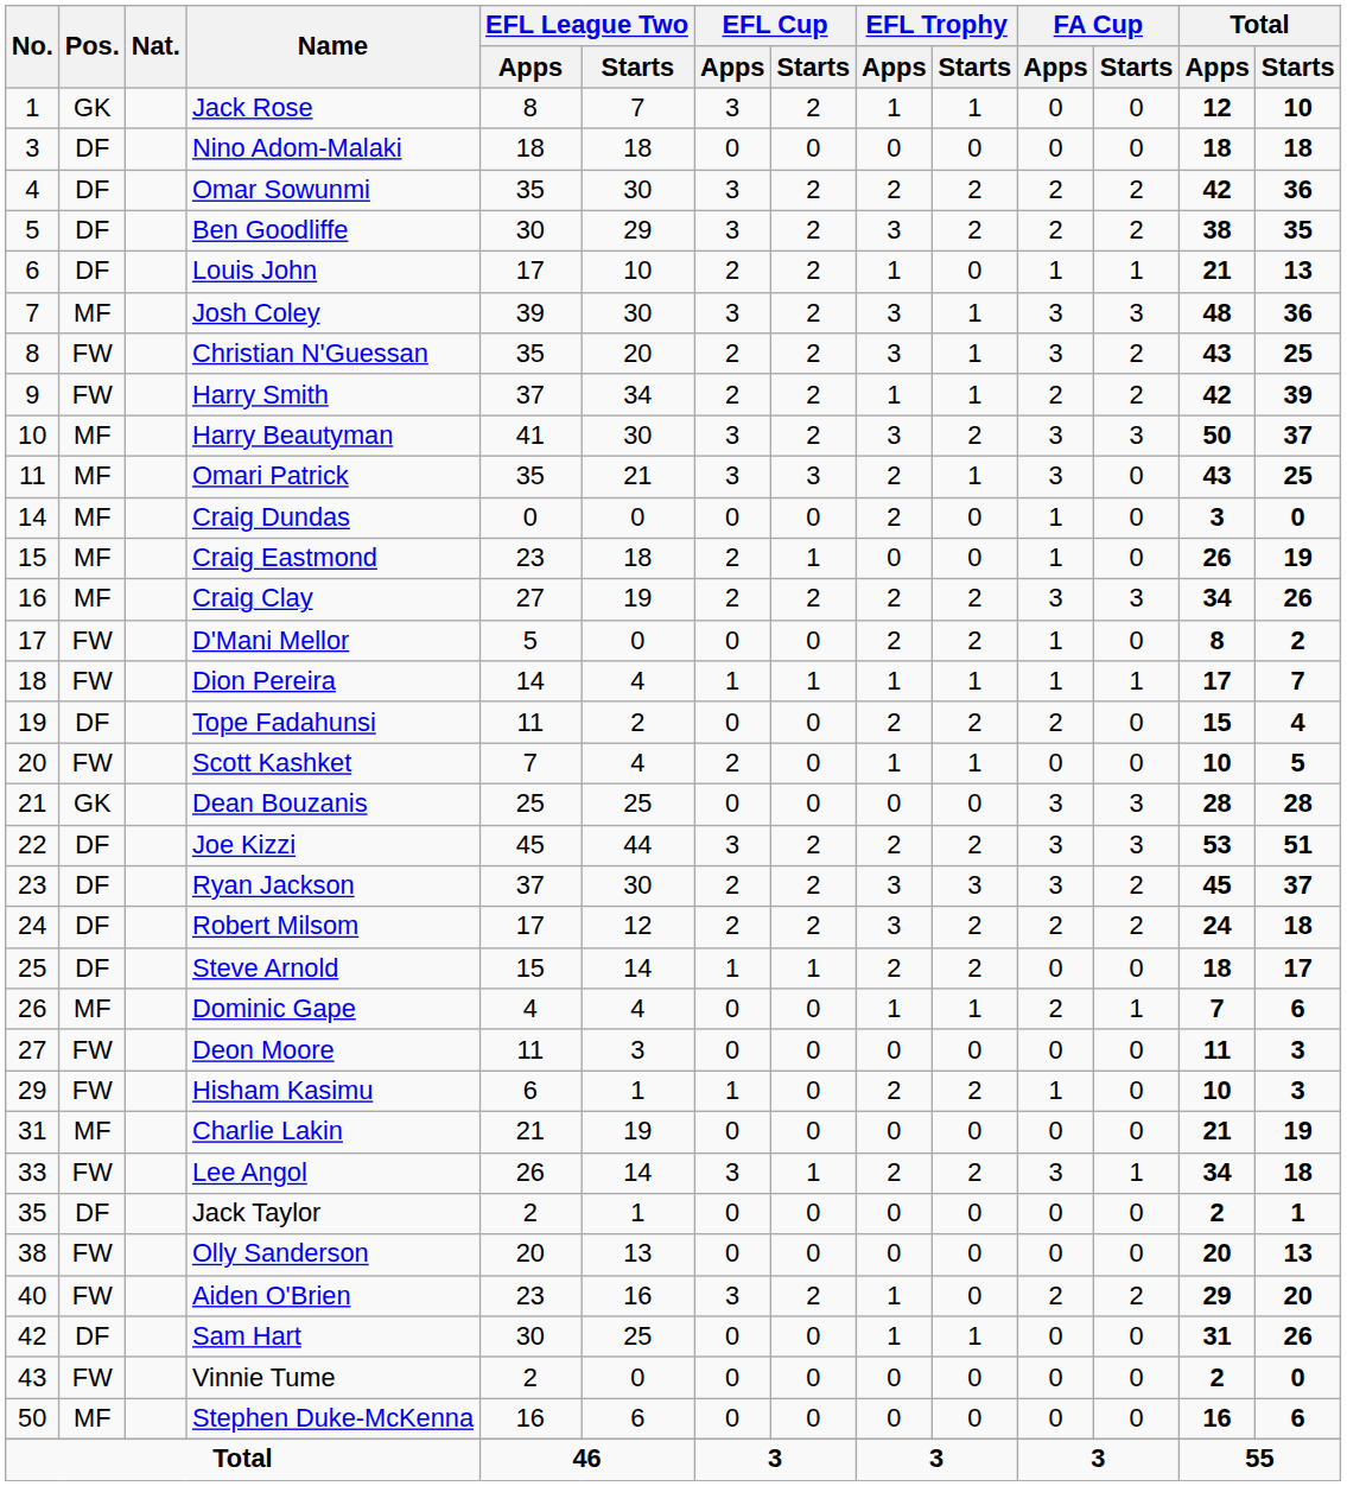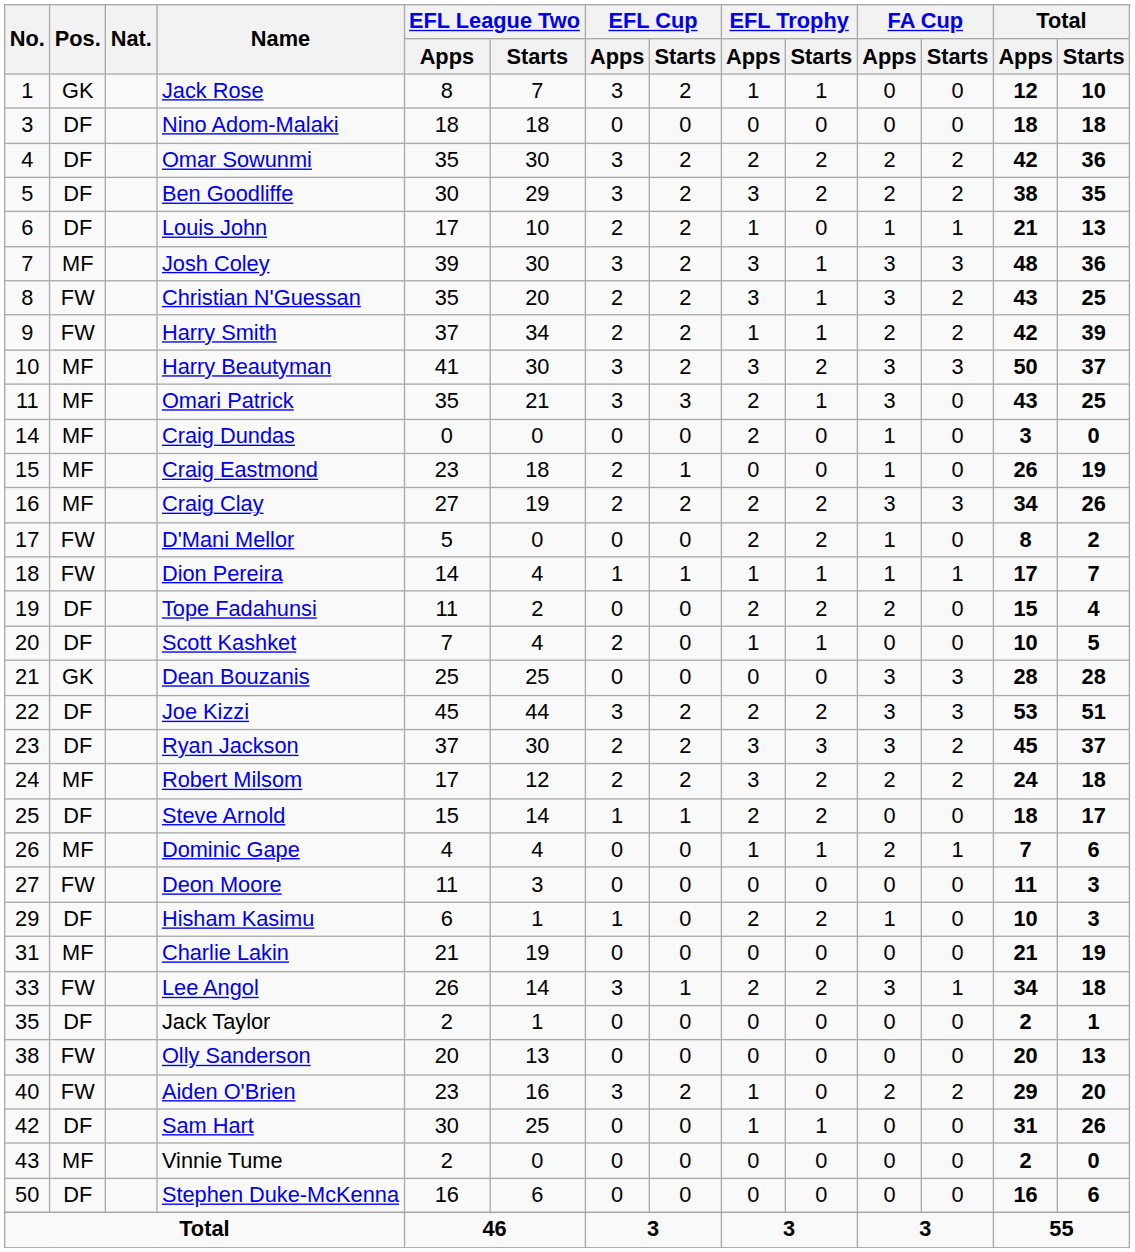Scott Kashket | Pos.: FW -> DF
Robert Milsom | Pos.: DF -> MF
Hisham Kasimu | Pos.: FW -> DF
Vinnie Tume | Pos.: FW -> MF
Stephen Duke-McKenna | Pos.: MF -> DF
